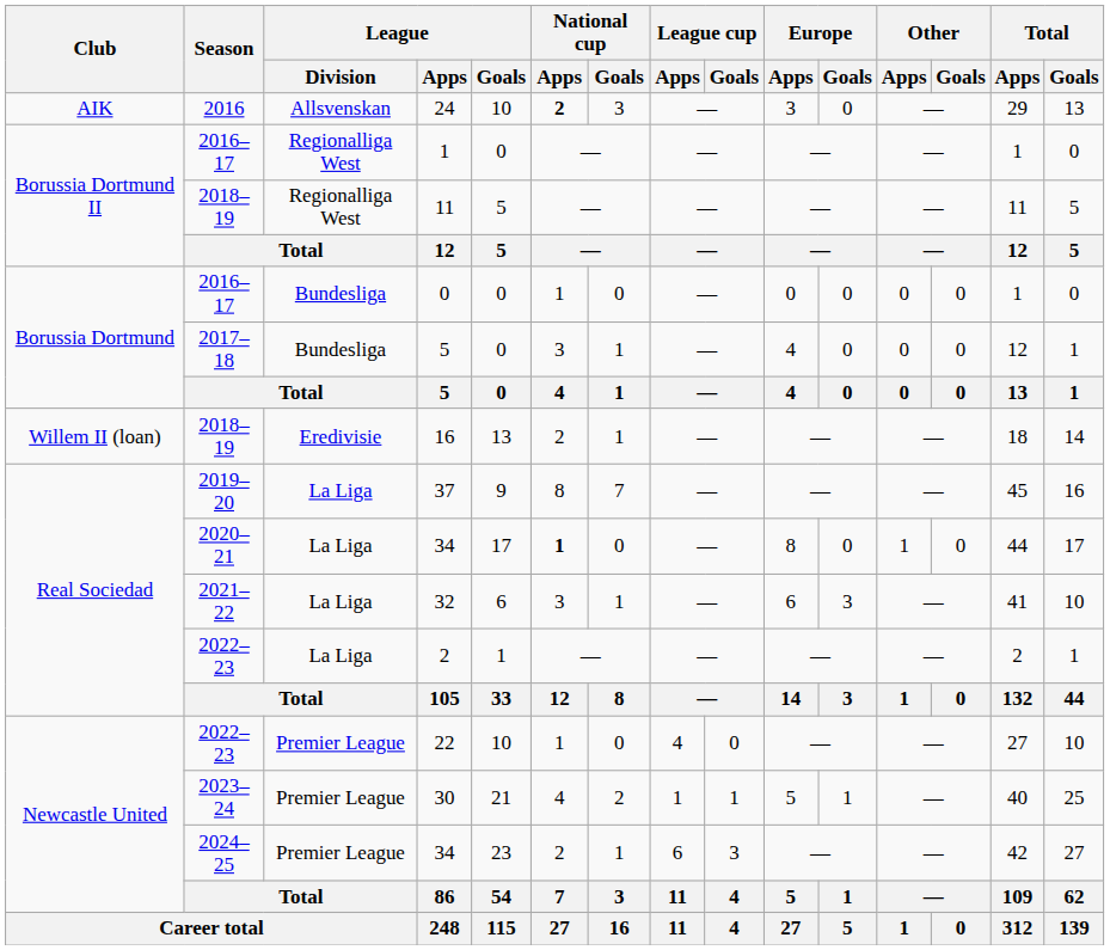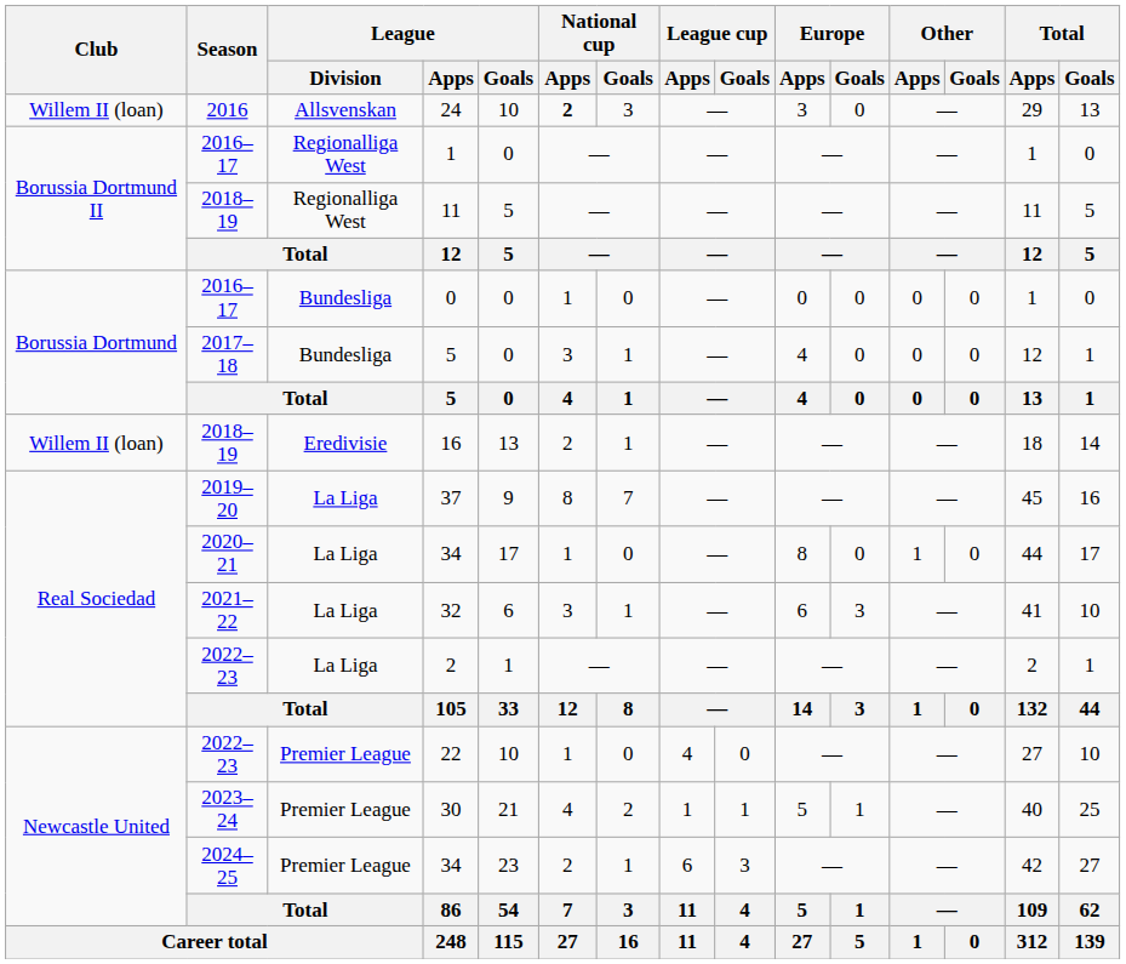24 | Club: AIK -> Willem II (loan)
2020–21 / 34 | National cup / Apps: bold -> normal
